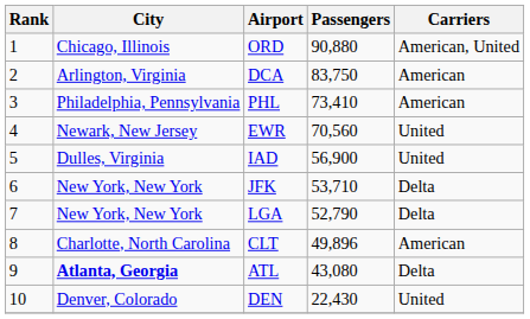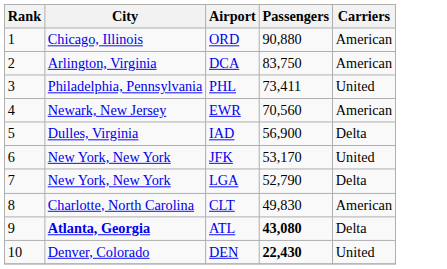ORD | Carriers: American, United -> American
PHL | Passengers: 73,410 -> 73,411
PHL | Carriers: American -> United
EWR | Carriers: United -> American
IAD | Carriers: United -> Delta
JFK | Passengers: 53,710 -> 53,170
JFK | Carriers: Delta -> United
CLT | Passengers: 49,896 -> 49,830
ATL | Passengers: normal -> bold
DEN | Passengers: normal -> bold
